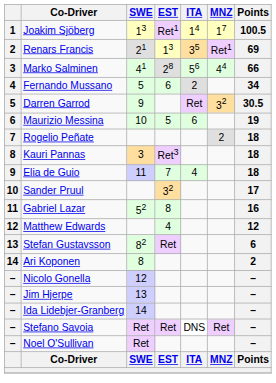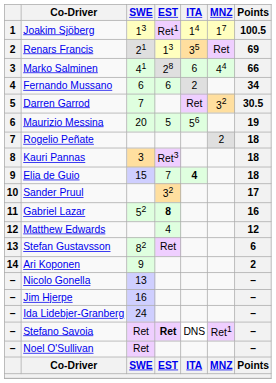Renars Francis | MNZ: Ret1 -> Ret
Marko Salminen | ITA: 56 -> 6
Fernando Mussano | SWE: 5 -> 6
Darren Garrod | SWE: 9 -> 7
Maurizio Messina | SWE: 10 -> 20
Maurizio Messina | ITA: 6 -> 56
Elia de Guio | SWE: 11 -> 15
Elia de Guio | ITA: normal -> bold
Gabriel Lazar | EST: normal -> bold
Ari Koponen | SWE: 8 -> 9
Nicolo Gonella | SWE: 12 -> 13
Jim Hjerpe | SWE: 13 -> 16
Ida Lidebjer-Granberg | SWE: 14 -> 24
Stefano Savoia | EST: normal -> bold
Stefano Savoia | MNZ: Ret -> Ret1
